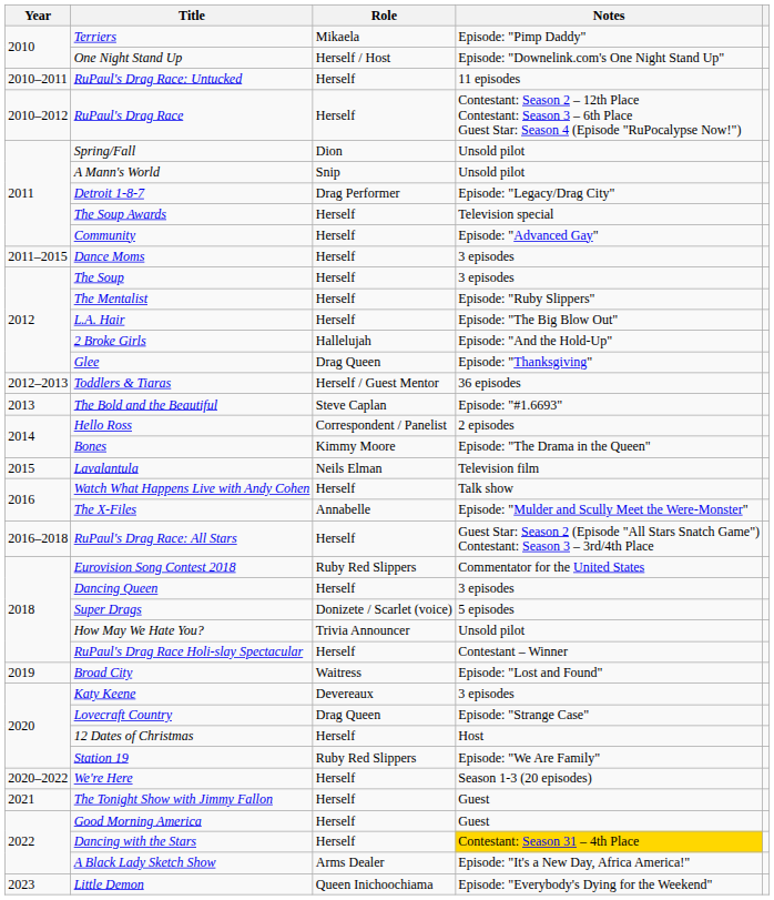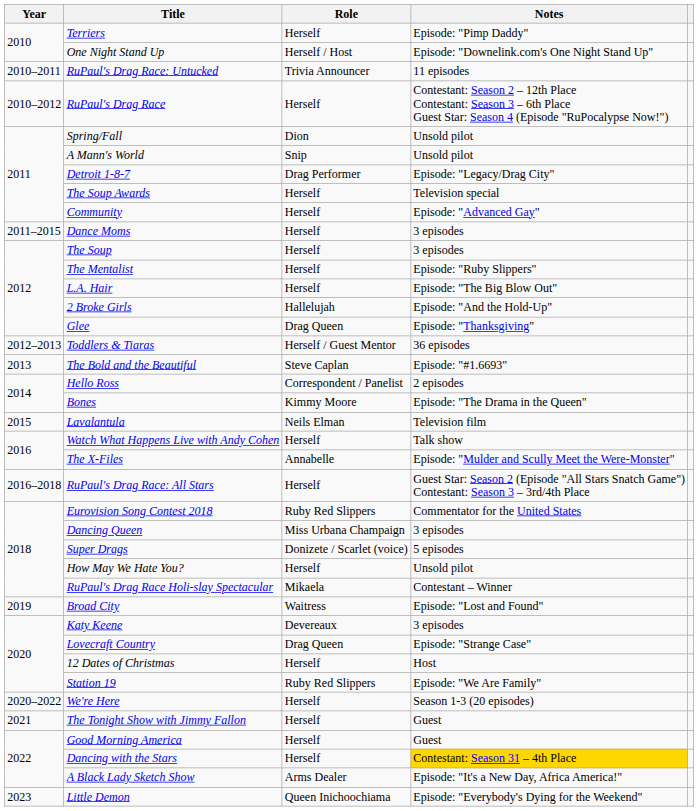Terriers | Role: Mikaela -> Herself
RuPaul's Drag Race: Untucked | Role: Herself -> Trivia Announcer
Dancing Queen | Role: Herself -> Miss Urbana Champaign
How May We Hate You? | Role: Trivia Announcer -> Herself
RuPaul's Drag Race Holi-slay Spectacular | Role: Herself -> Mikaela
